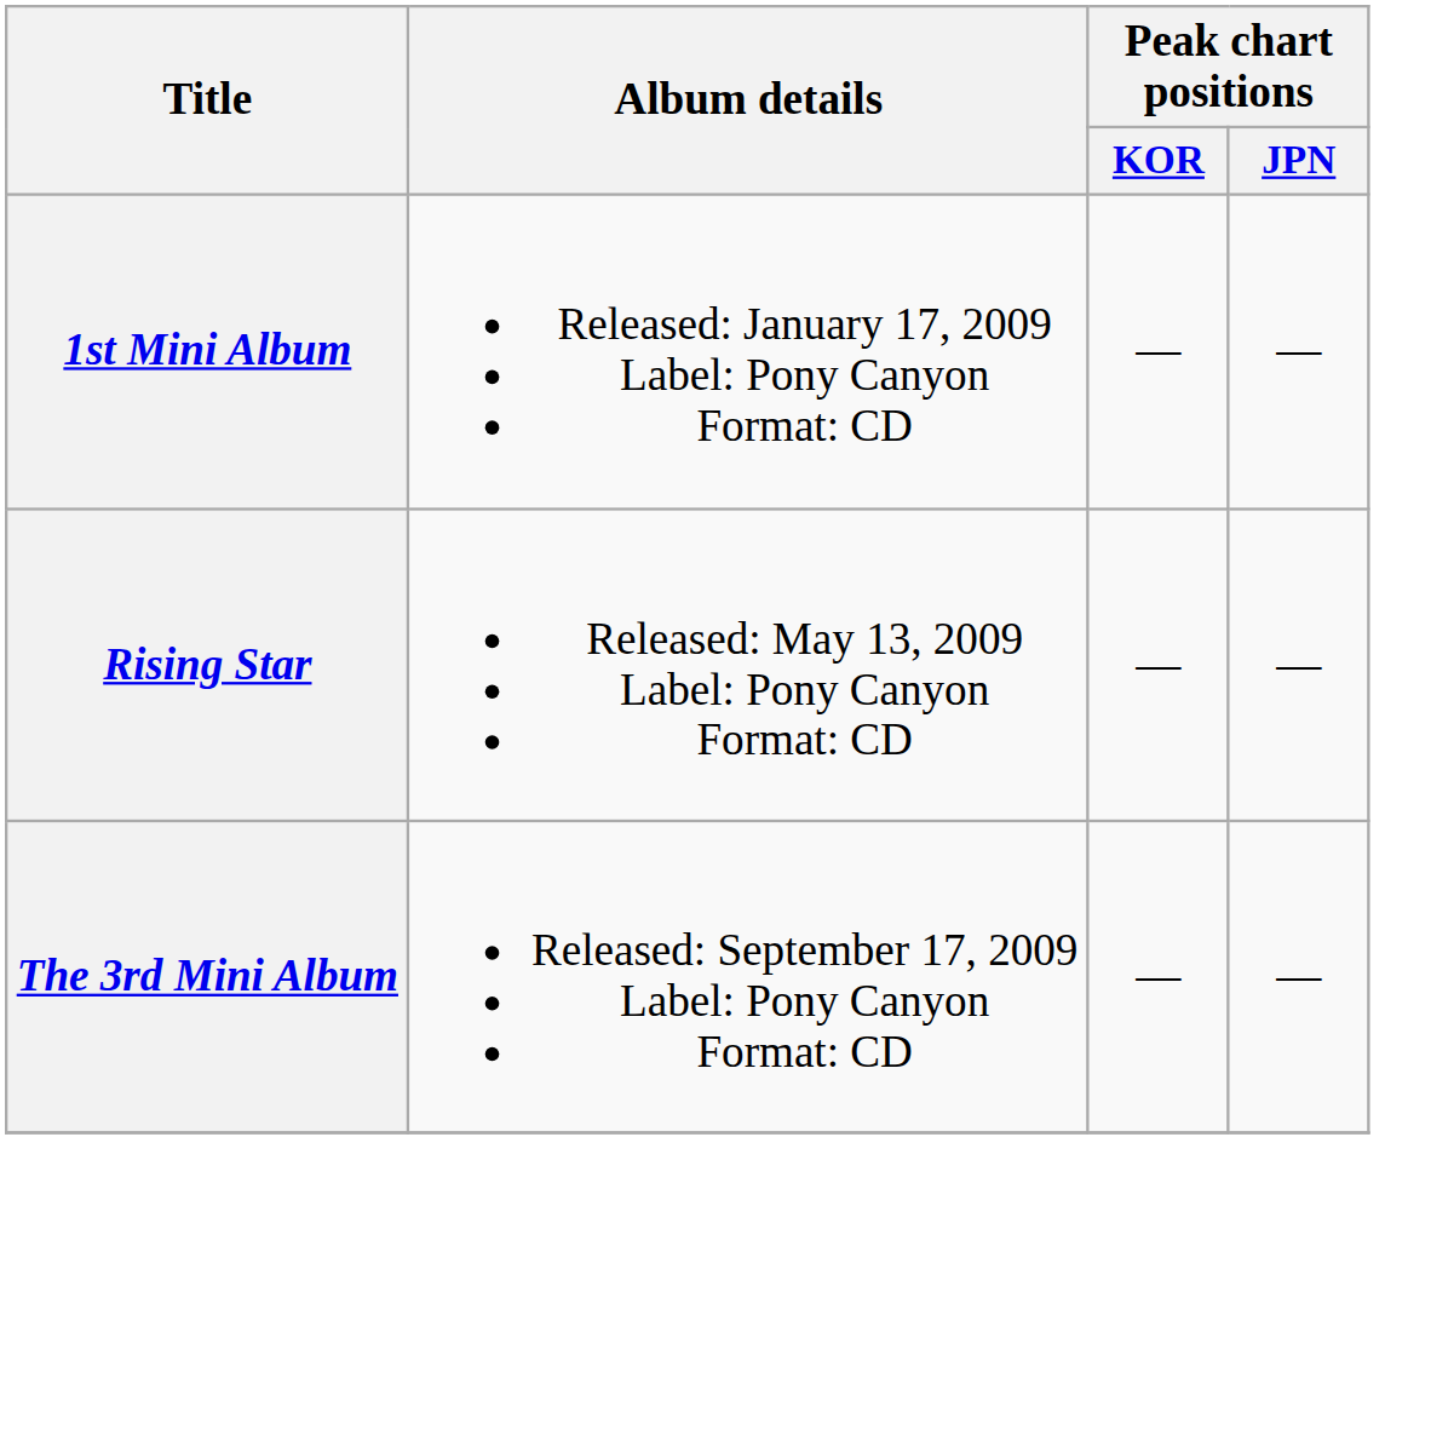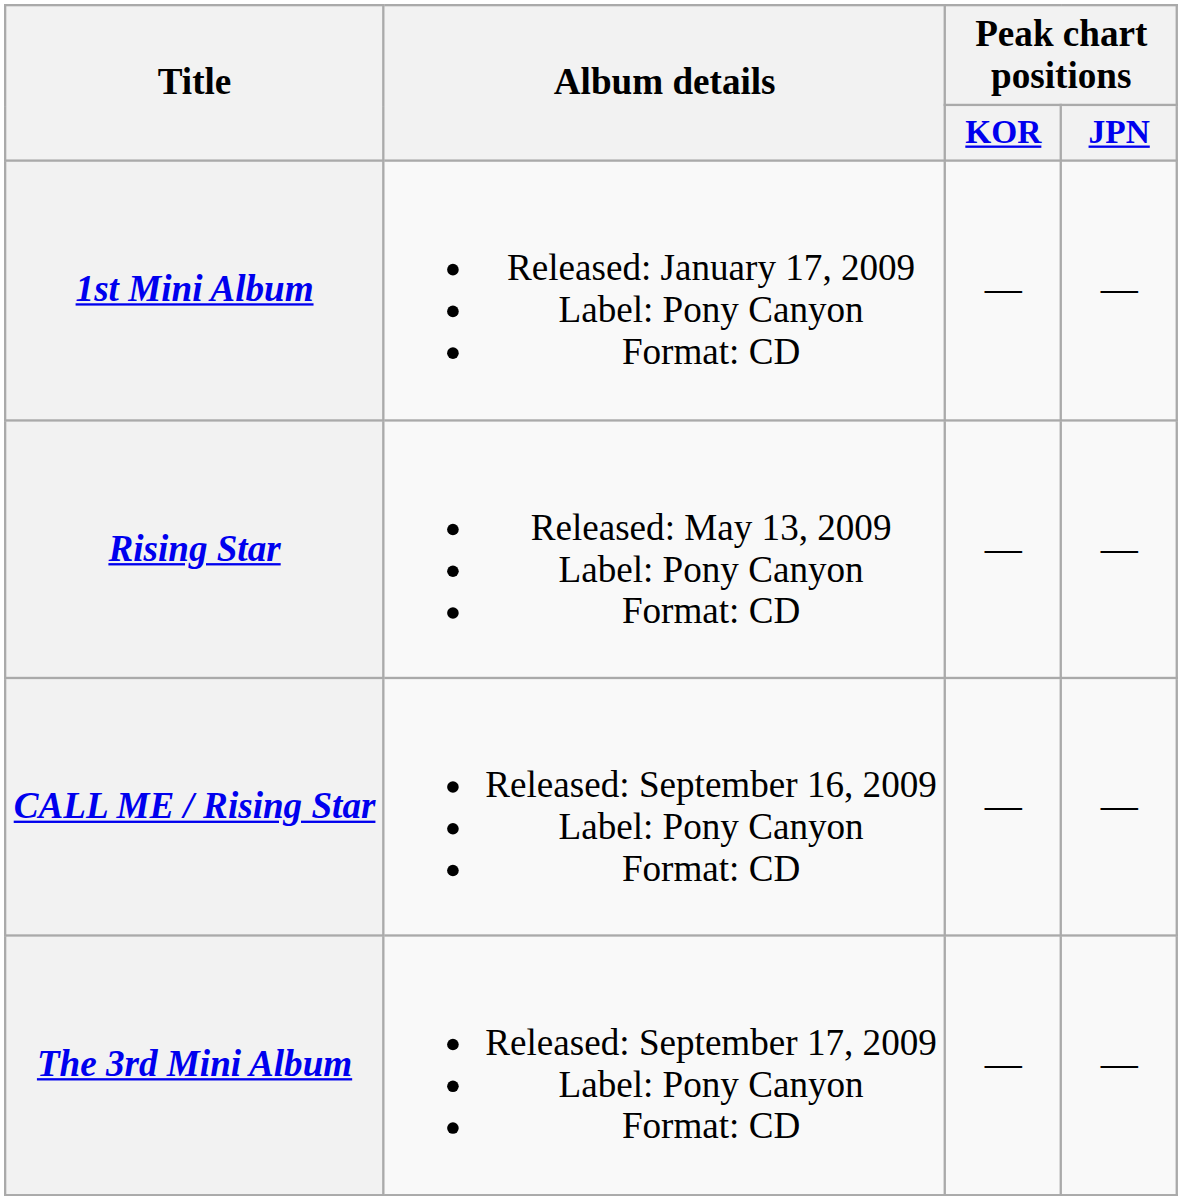+ row: CALL ME / Rising Star | Released: September 16, 2009 Label: Pony Canyon Format: CD | — | —
